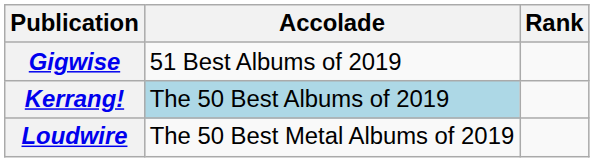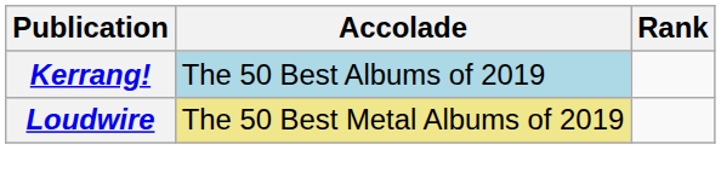- row: Gigwise | 51 Best Albums of 2019
Loudwire | Accolade: no background -> khaki background
